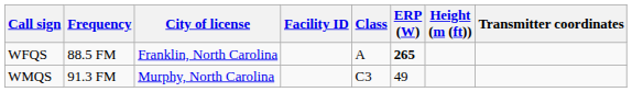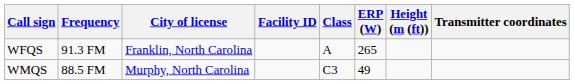WFQS | Frequency: 88.5 FM -> 91.3 FM
WFQS | ERP (W): bold -> normal
WMQS | Frequency: 91.3 FM -> 88.5 FM
